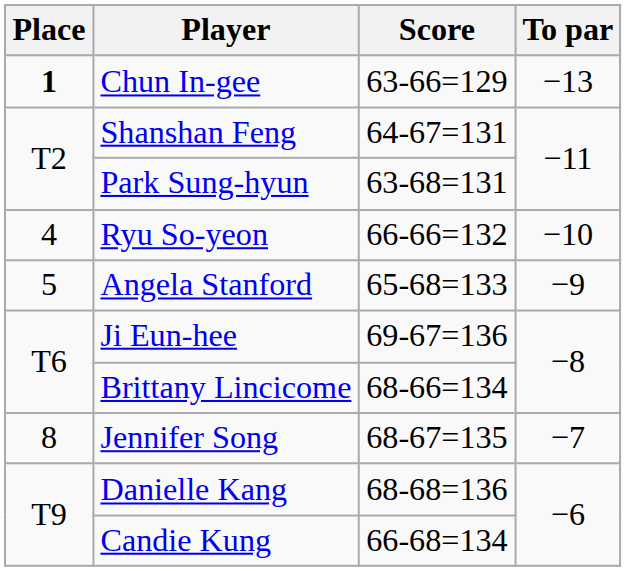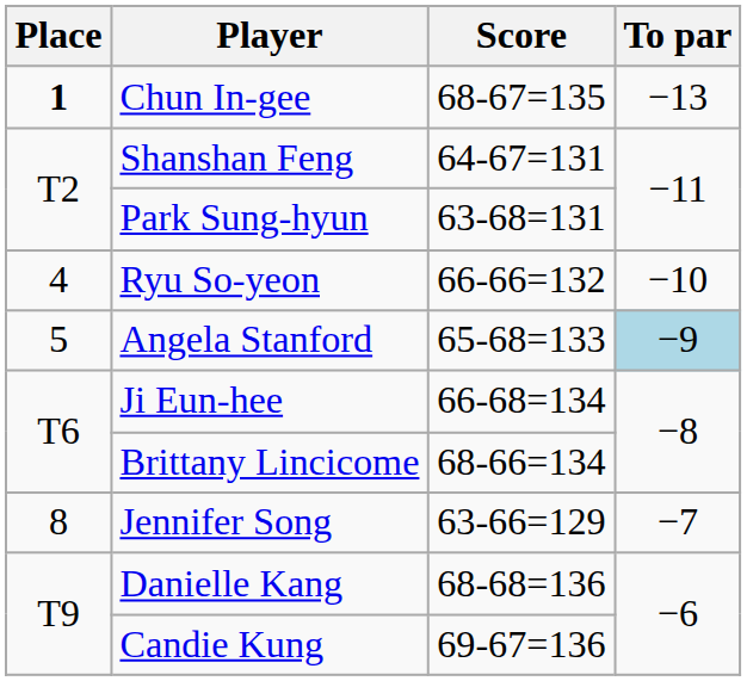Chun In-gee | Score: 63-66=129 -> 68-67=135
Angela Stanford | To par: no background -> lightblue background
Ji Eun-hee | Score: 69-67=136 -> 66-68=134
Jennifer Song | Score: 68-67=135 -> 63-66=129
Candie Kung | Score: 66-68=134 -> 69-67=136
